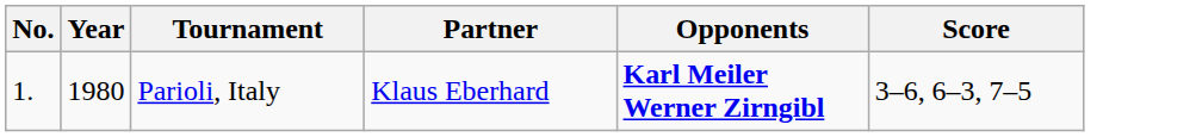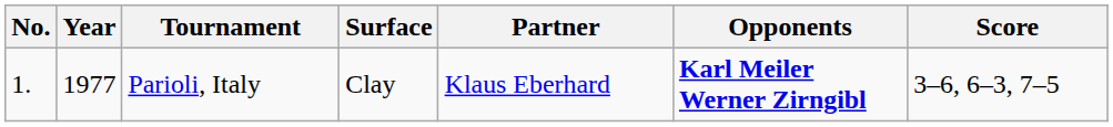+ column: Surface | Clay
Parioli, Italy | Year: 1980 -> 1977
